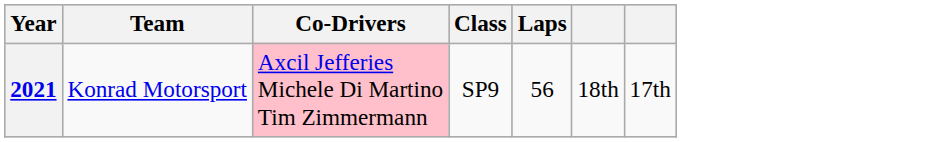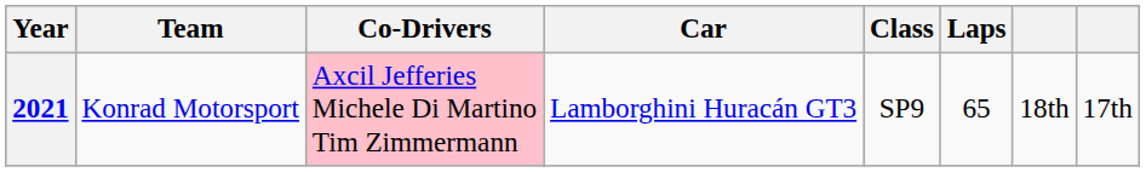+ column: Car | Lamborghini Huracán GT3
2021 | Laps: 56 -> 65
